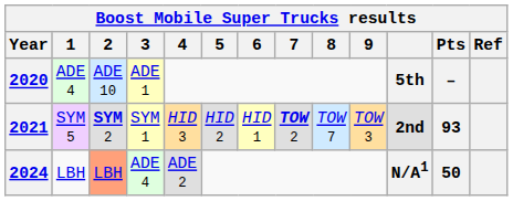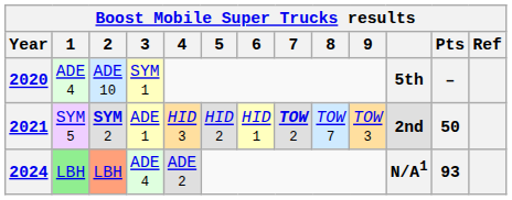2020 | 3: ADE 1 -> SYM 1
2021 | 3: SYM 1 -> ADE 1
2021 | Pts: 93 -> 50
2024 | 1: no background -> lightgreen background
2024 | Pts: 50 -> 93
